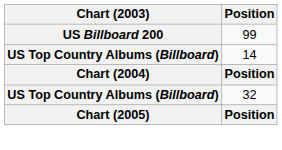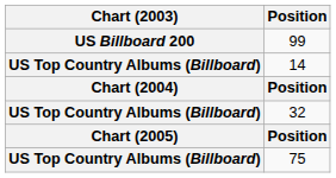+ row: US Top Country Albums (Billboard) | 75
